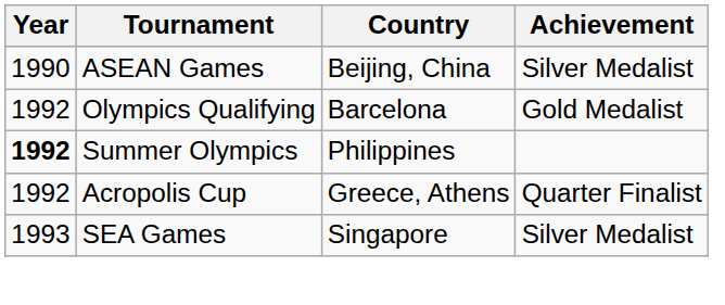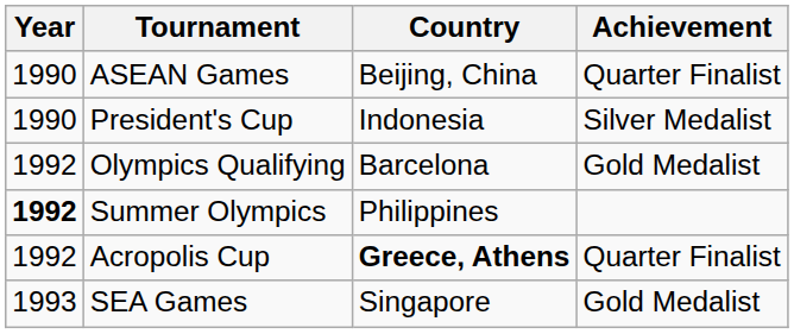ASEAN Games | Achievement: Silver Medalist -> Quarter Finalist
+ row: 1990 | President's Cup | Indonesia | Silver Medalist
Acropolis Cup | Country: normal -> bold
SEA Games | Achievement: Silver Medalist -> Gold Medalist
